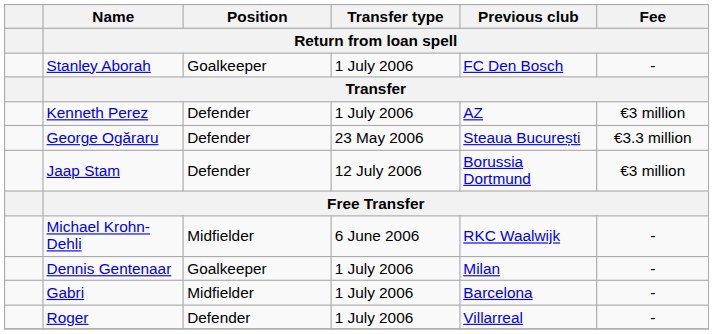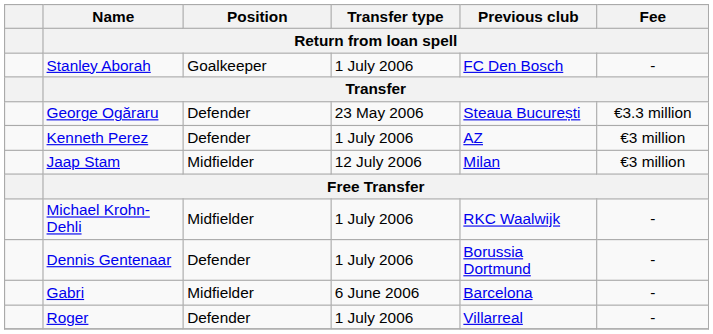rows swapped: George Ogăraru <-> Kenneth Perez
Jaap Stam | Position / Return from loan spell: Defender -> Midfielder
Jaap Stam | Previous club / Return from loan spell: Borussia Dortmund -> Milan
Michael Krohn-Dehli | Transfer type / Return from loan spell: 6 June 2006 -> 1 July 2006
Dennis Gentenaar | Position / Return from loan spell: Goalkeeper -> Defender
Dennis Gentenaar | Previous club / Return from loan spell: Milan -> Borussia Dortmund
Gabri | Transfer type / Return from loan spell: 1 July 2006 -> 6 June 2006
